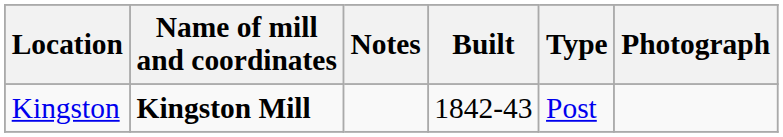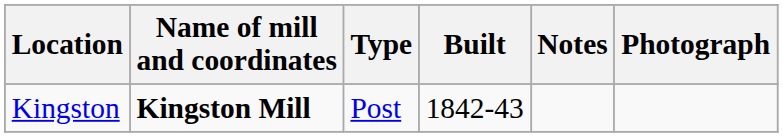columns swapped: Type <-> Notes
